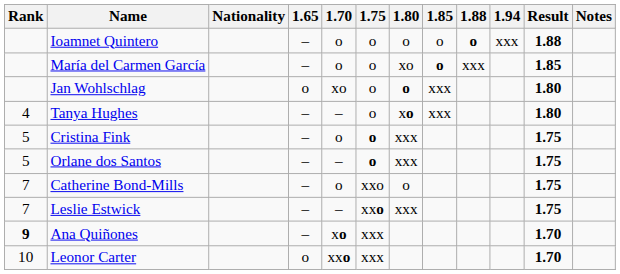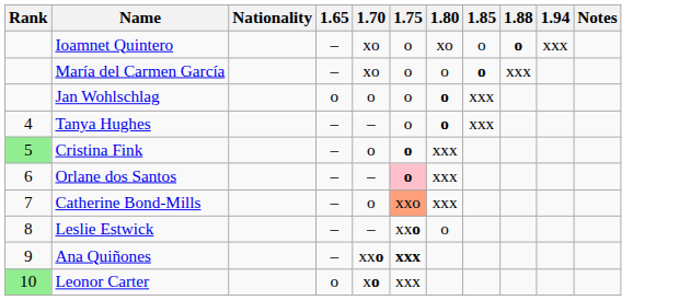- column: Result | 1.88 | 1.85 | 1.80 | 1.80 | 1.75 | 1.75 | 1.75 | 1.75 | 1.70 | 1.70
Ioamnet Quintero | 1.70: o -> xo
Ioamnet Quintero | 1.80: o -> xo
María del Carmen García | 1.70: o -> xo
María del Carmen García | 1.80: xo -> o
Jan Wohlschlag | 1.70: xo -> o
Tanya Hughes | 1.80: xo -> o
Cristina Fink | Rank: no background -> lightgreen background
Orlane dos Santos | Rank: 5 -> 6
Orlane dos Santos | 1.75: no background -> pink background
Catherine Bond-Mills | 1.75: no background -> lightsalmon background
Catherine Bond-Mills | 1.80: o -> xxx
Leslie Estwick | Rank: 7 -> 8
Leslie Estwick | 1.80: xxx -> o
Ana Quiñones | Rank: bold -> normal
Ana Quiñones | 1.70: xo -> xxo
Ana Quiñones | 1.75: normal -> bold
Leonor Carter | Rank: no background -> lightgreen background
Leonor Carter | 1.70: xxo -> xo
